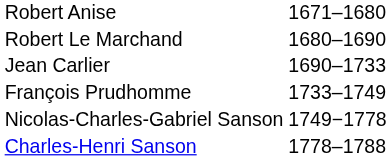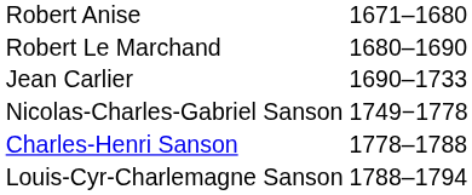- row: François Prudhomme | 1733–1749
+ row: Louis-Cyr-Charlemagne Sanson | 1788–1794
